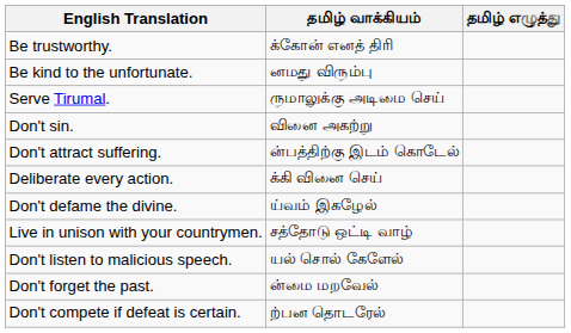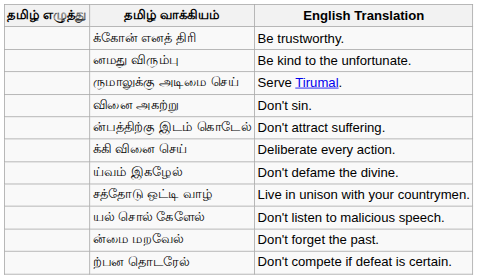columns swapped: தமிழ் எழுத்து <-> English Translation
